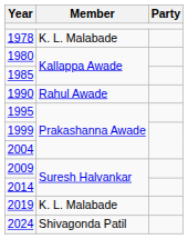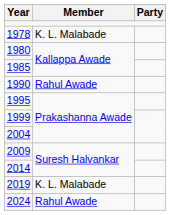2024 | Member: Shivagonda Patil -> Rahul Awade
